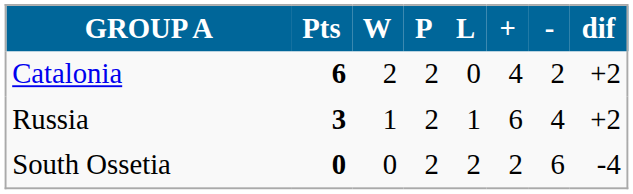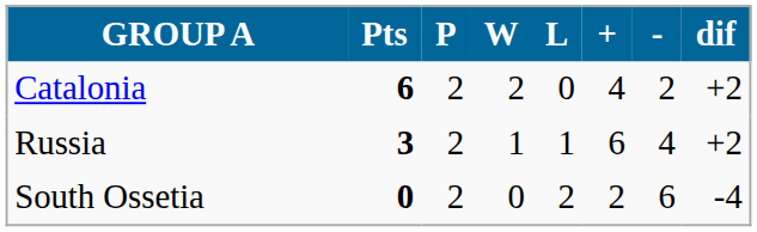columns swapped: P <-> W
